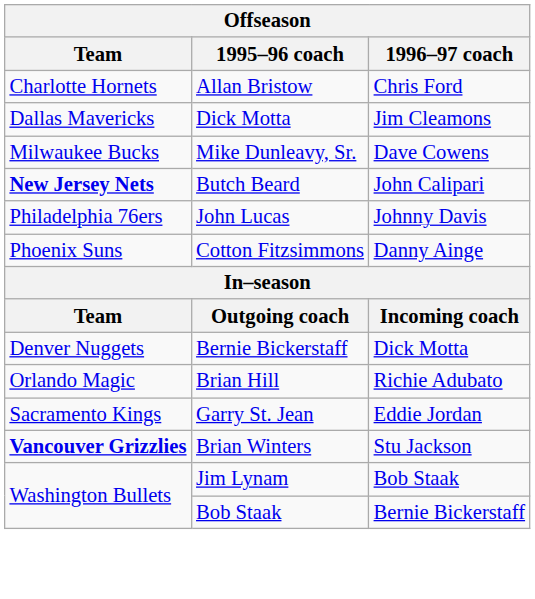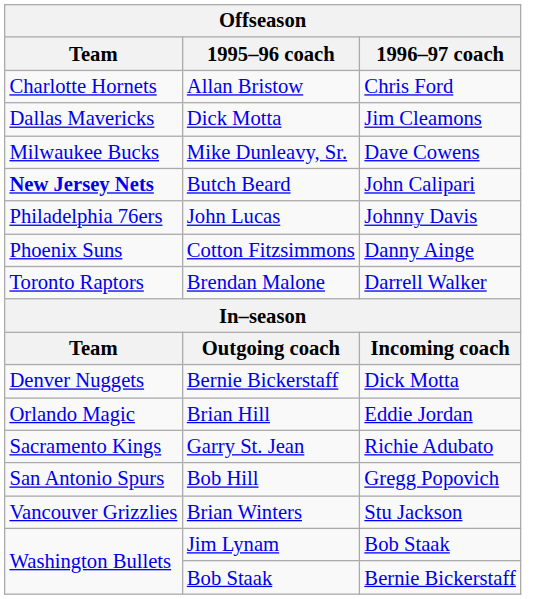+ row: Toronto Raptors | Brendan Malone | Darrell Walker
Brian Hill | 1996–97 coach: Richie Adubato -> Eddie Jordan
Garry St. Jean | 1996–97 coach: Eddie Jordan -> Richie Adubato
+ row: San Antonio Spurs | Bob Hill | Gregg Popovich
Brian Winters | Team: bold -> normal
